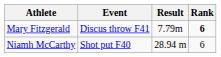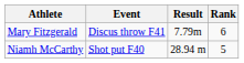Mary Fitzgerald | Rank: bold -> normal
Niamh McCarthy | Rank: 6 -> 5
